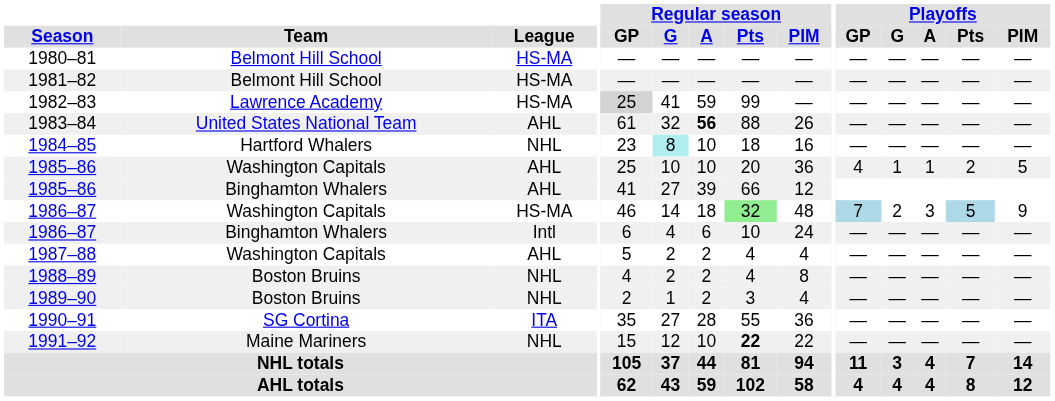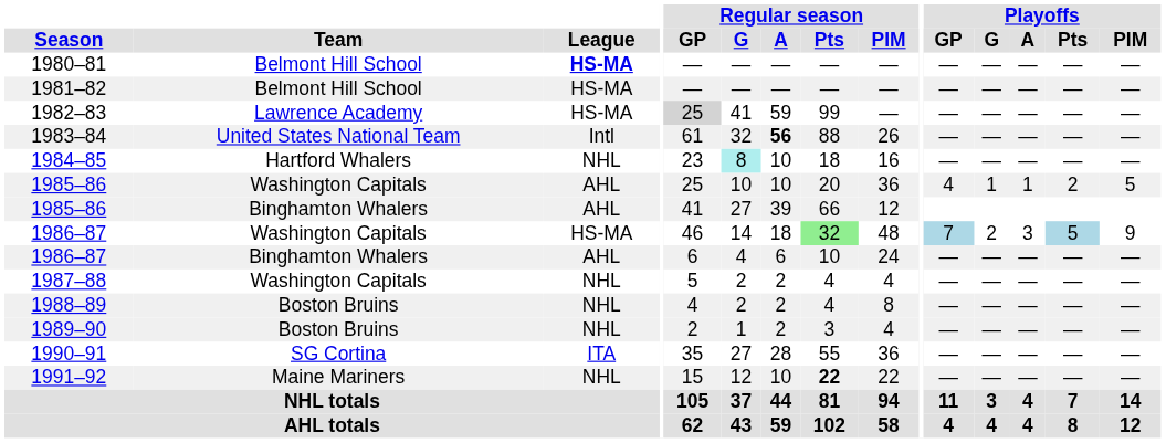1980–81 | League: normal -> bold
1983–84 | League: AHL -> Intl
1986–87 / Binghamton Whalers | League: Intl -> AHL
1987–88 | League: AHL -> NHL
